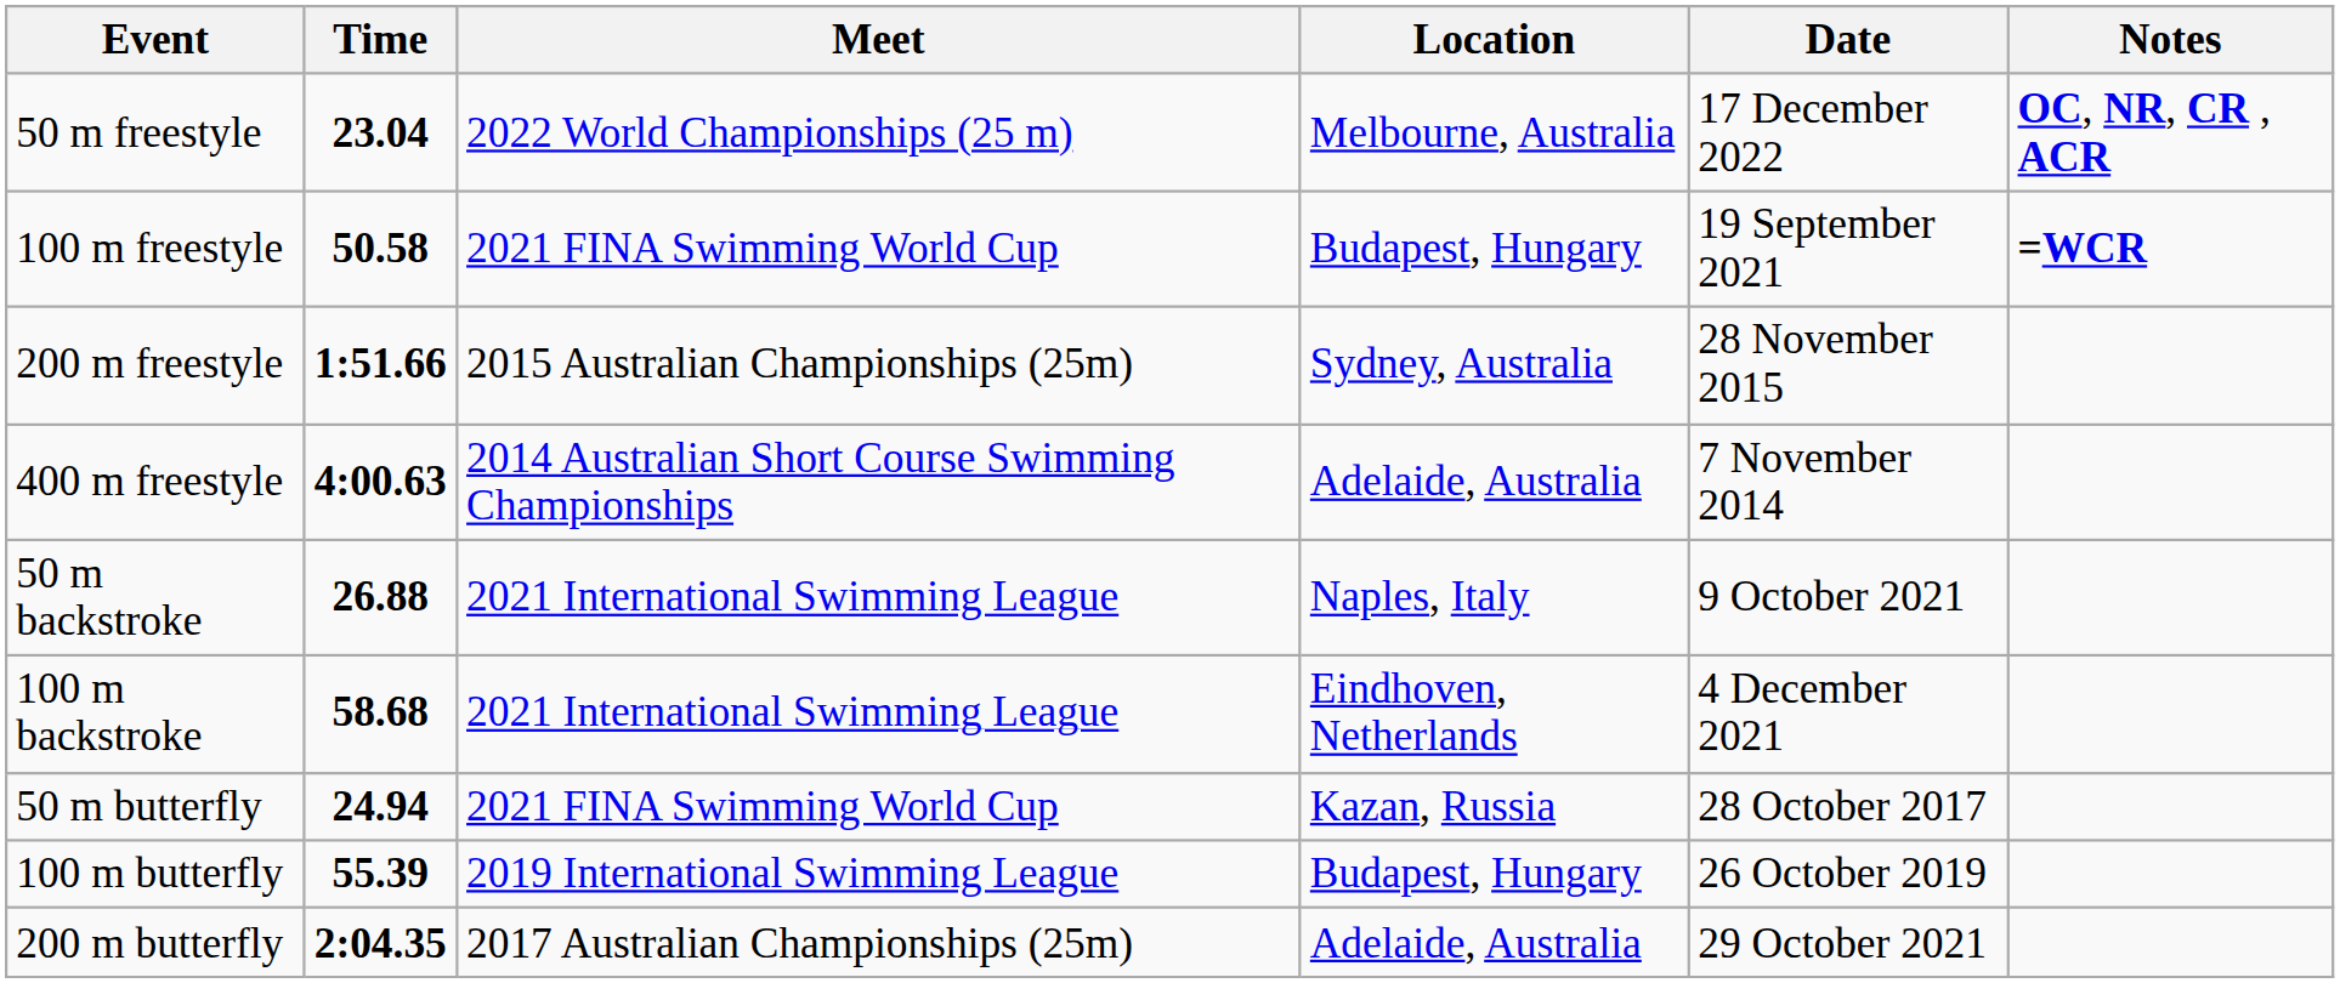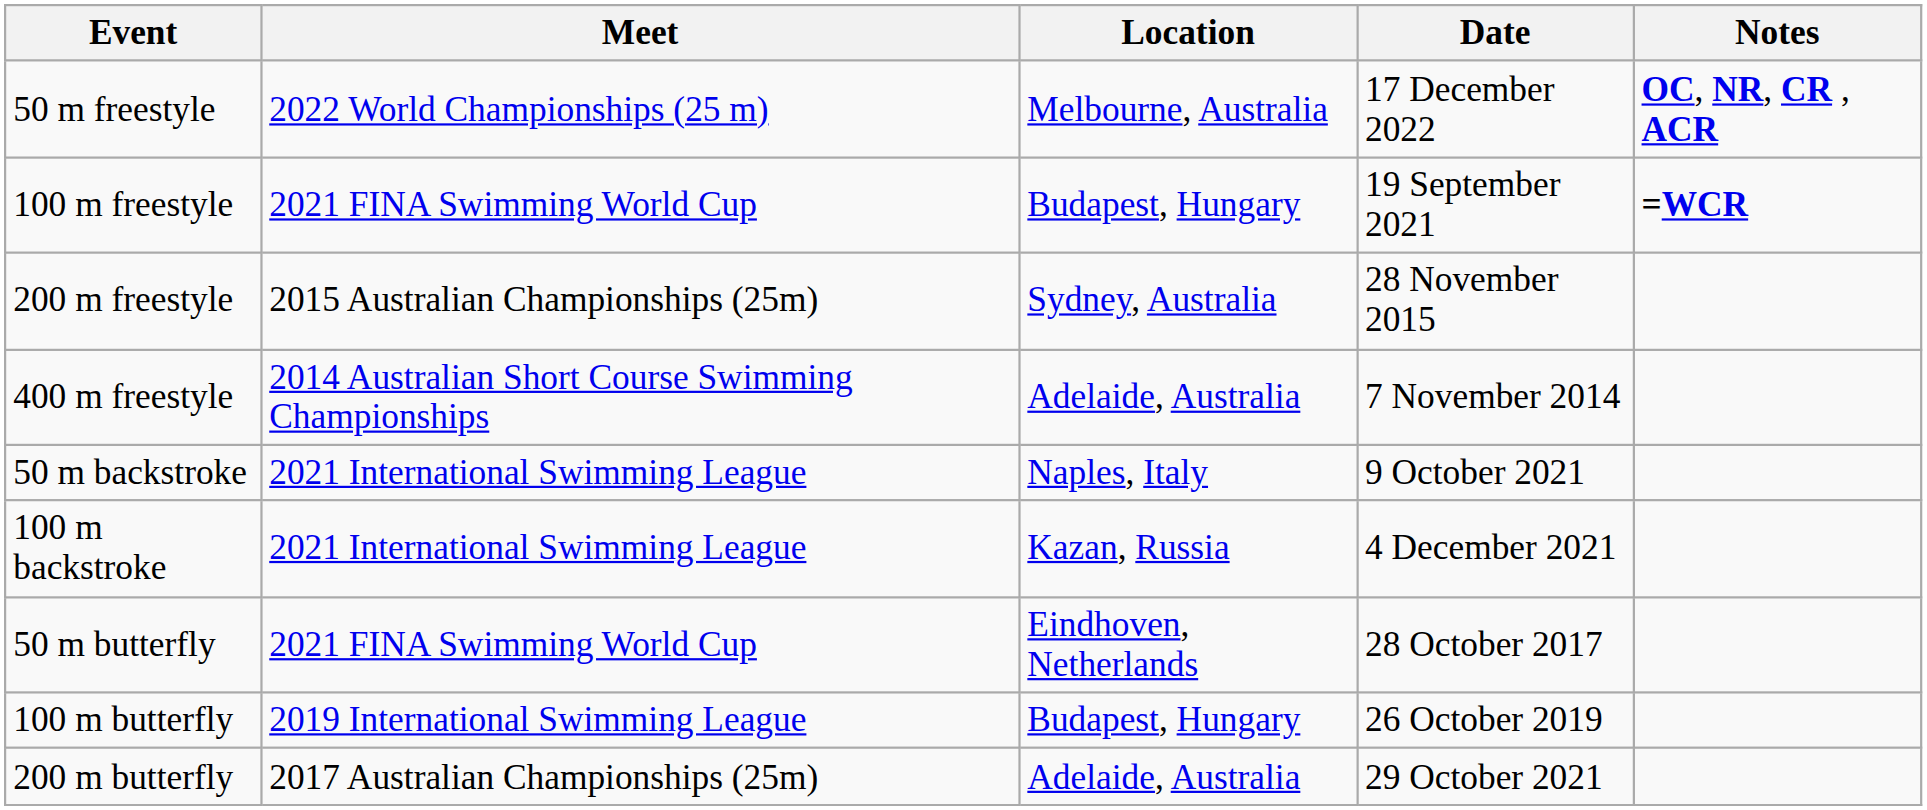- column: Time | 23.04 | 50.58 | 1:51.66 | 4:00.63 | 26.88 | 58.68 | 24.94 | 55.39 | 2:04.35
100 m backstroke | Location: Eindhoven, Netherlands -> Kazan, Russia
50 m butterfly | Location: Kazan, Russia -> Eindhoven, Netherlands
